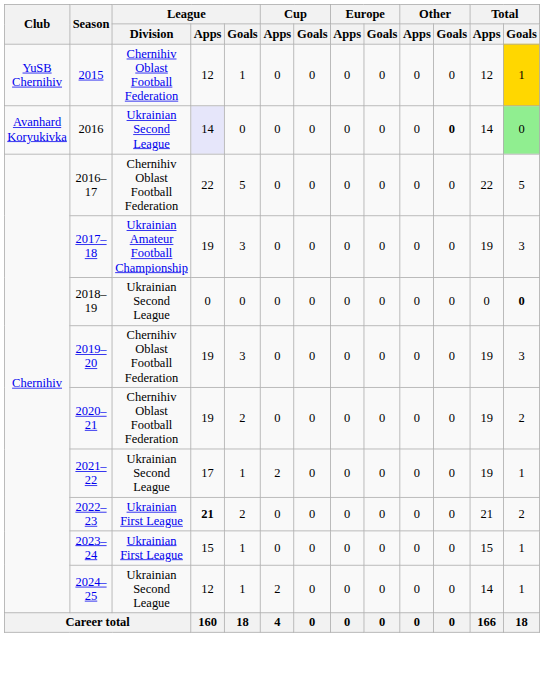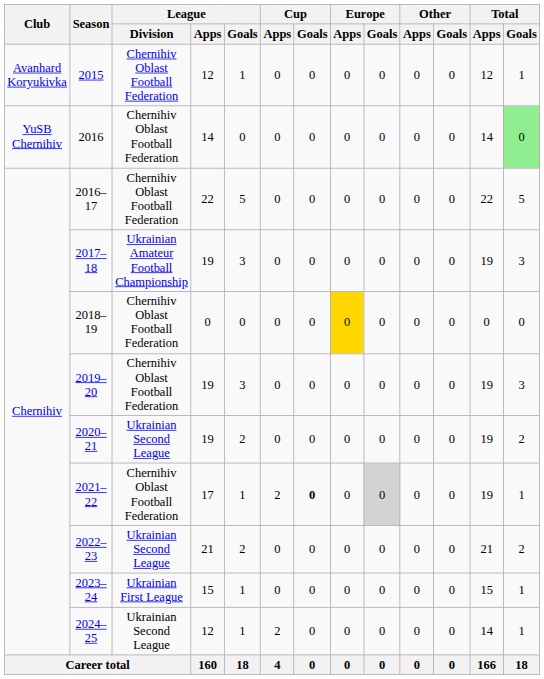2015 | Club: YuSB Chernihiv -> Avanhard Koryukivka
2015 | Total / Goals: gold background -> no background
2016 | Club: Avanhard Koryukivka -> YuSB Chernihiv
2016 | League / Division: Ukrainian Second League -> Chernihiv Oblast Football Federation
2016 | League / Apps: lavender background -> no background
2016 | Other / Goals: bold -> normal
2018–19 | League / Division: Ukrainian Second League -> Chernihiv Oblast Football Federation
2018–19 | Europe / Apps: no background -> gold background
2018–19 | Total / Goals: bold -> normal
2020–21 | League / Division: Chernihiv Oblast Football Federation -> Ukrainian Second League
2021–22 | League / Division: Ukrainian Second League -> Chernihiv Oblast Football Federation
2021–22 | Cup / Goals: normal -> bold
2021–22 | Europe / Goals: no background -> lightgrey background
2022–23 | League / Division: Ukrainian First League -> Ukrainian Second League
2022–23 | League / Apps: bold -> normal
